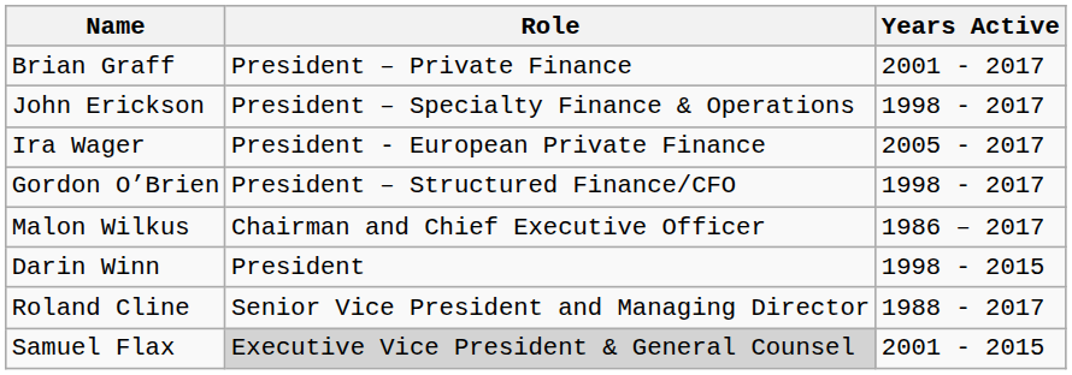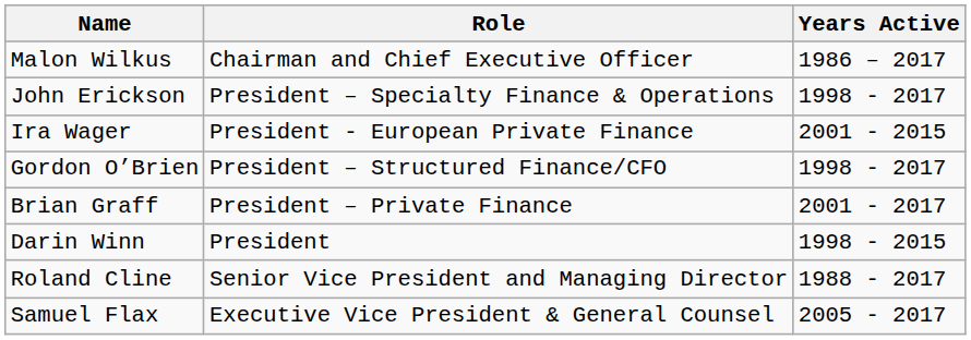rows swapped: Malon Wilkus <-> Brian Graff
Ira Wager | Years Active: 2005 - 2017 -> 2001 - 2015
Samuel Flax | Role: lightgrey background -> no background
Samuel Flax | Years Active: 2001 - 2015 -> 2005 - 2017
